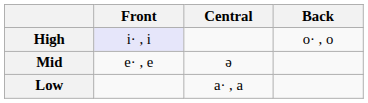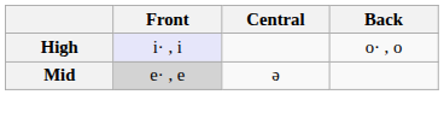Mid | Front: no background -> lightgrey background
- row: Low | a· , a
